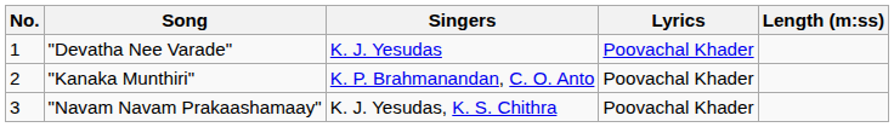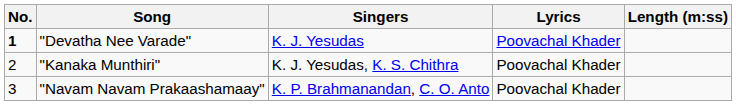"Devatha Nee Varade" | No.: normal -> bold
"Kanaka Munthiri" | Singers: K. P. Brahmanandan, C. O. Anto -> K. J. Yesudas, K. S. Chithra
"Navam Navam Prakaashamaay" | Singers: K. J. Yesudas, K. S. Chithra -> K. P. Brahmanandan, C. O. Anto
